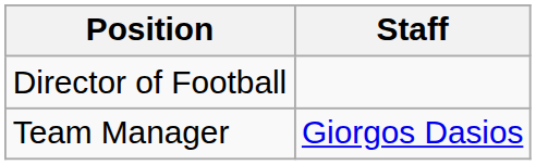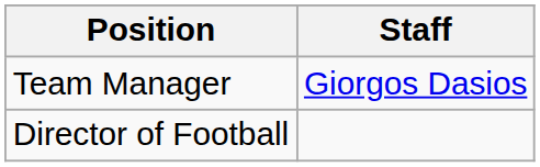rows swapped: Director of Football <-> Team Manager
